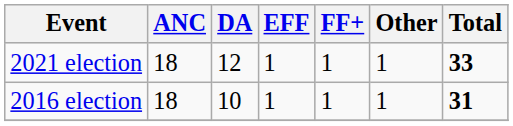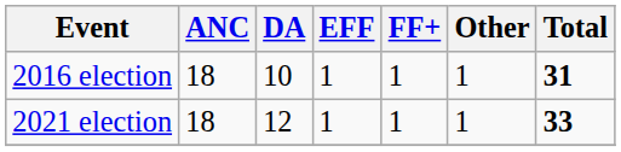rows swapped: 2016 election <-> 2021 election
